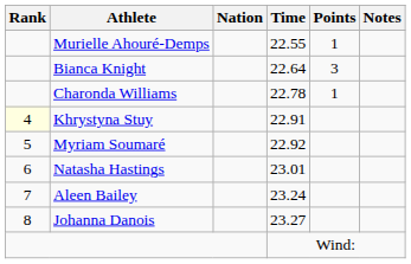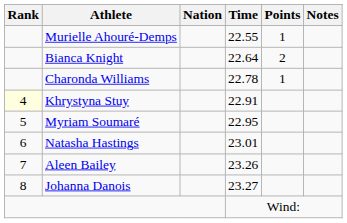Bianca Knight | Points: 3 -> 2
Myriam Soumaré | Time: 22.92 -> 22.95
Aleen Bailey | Time: 23.24 -> 23.26
